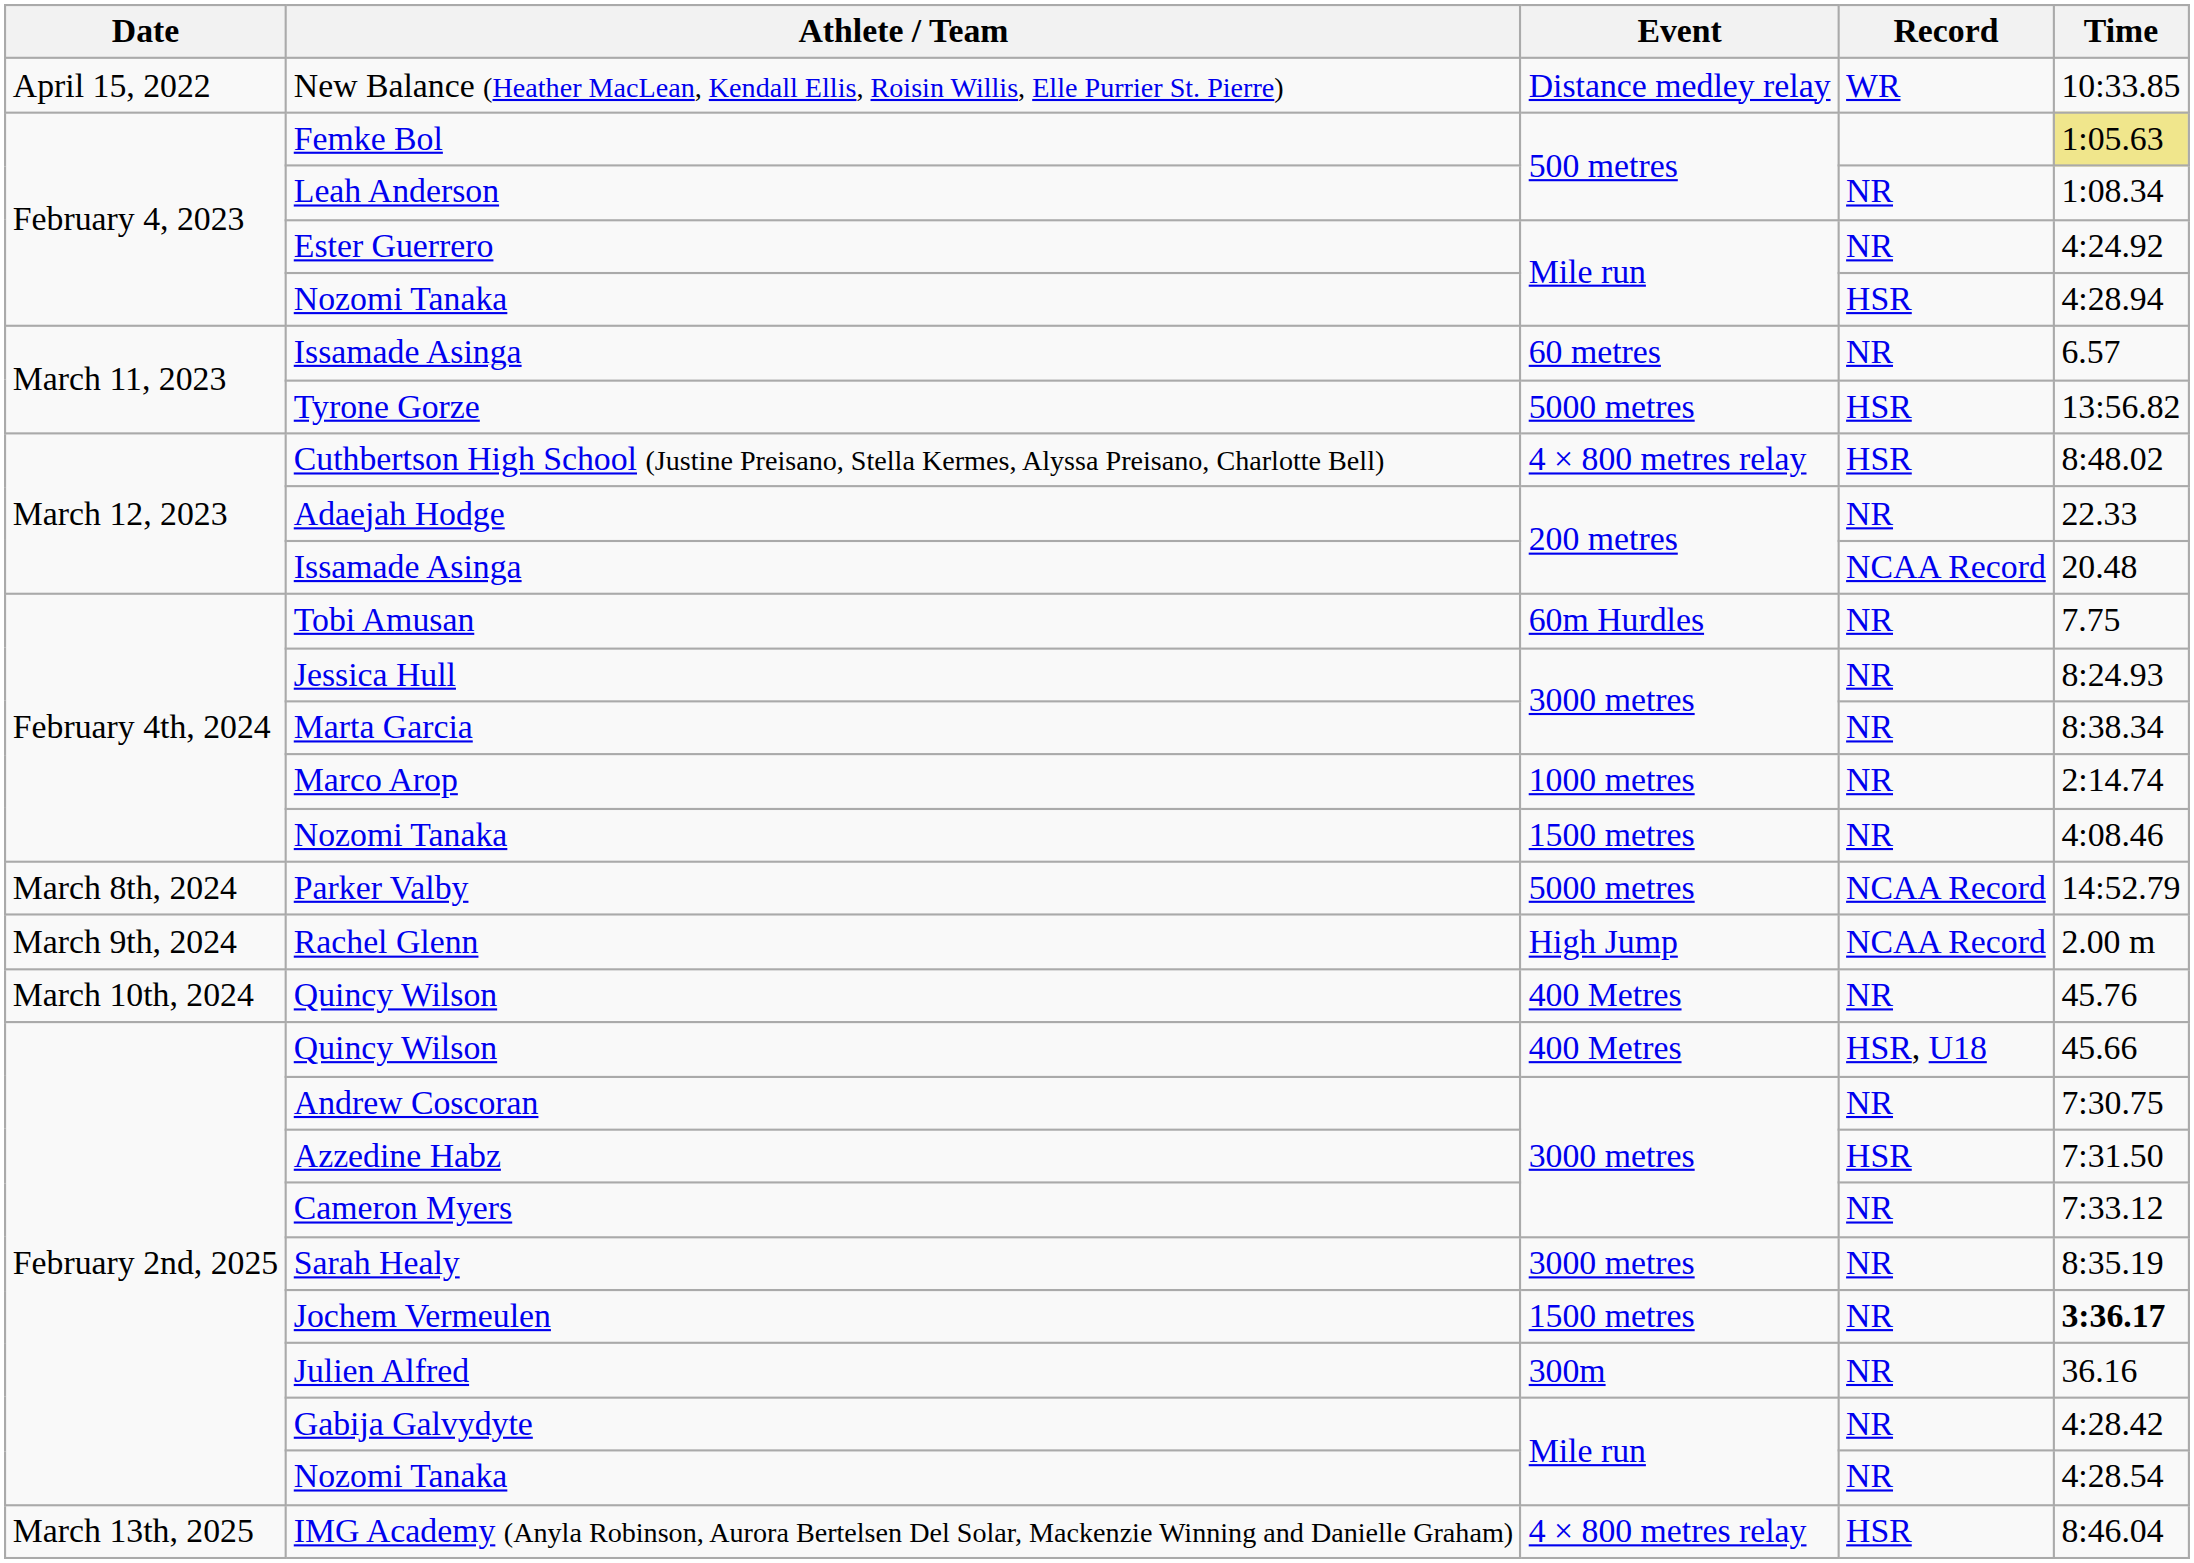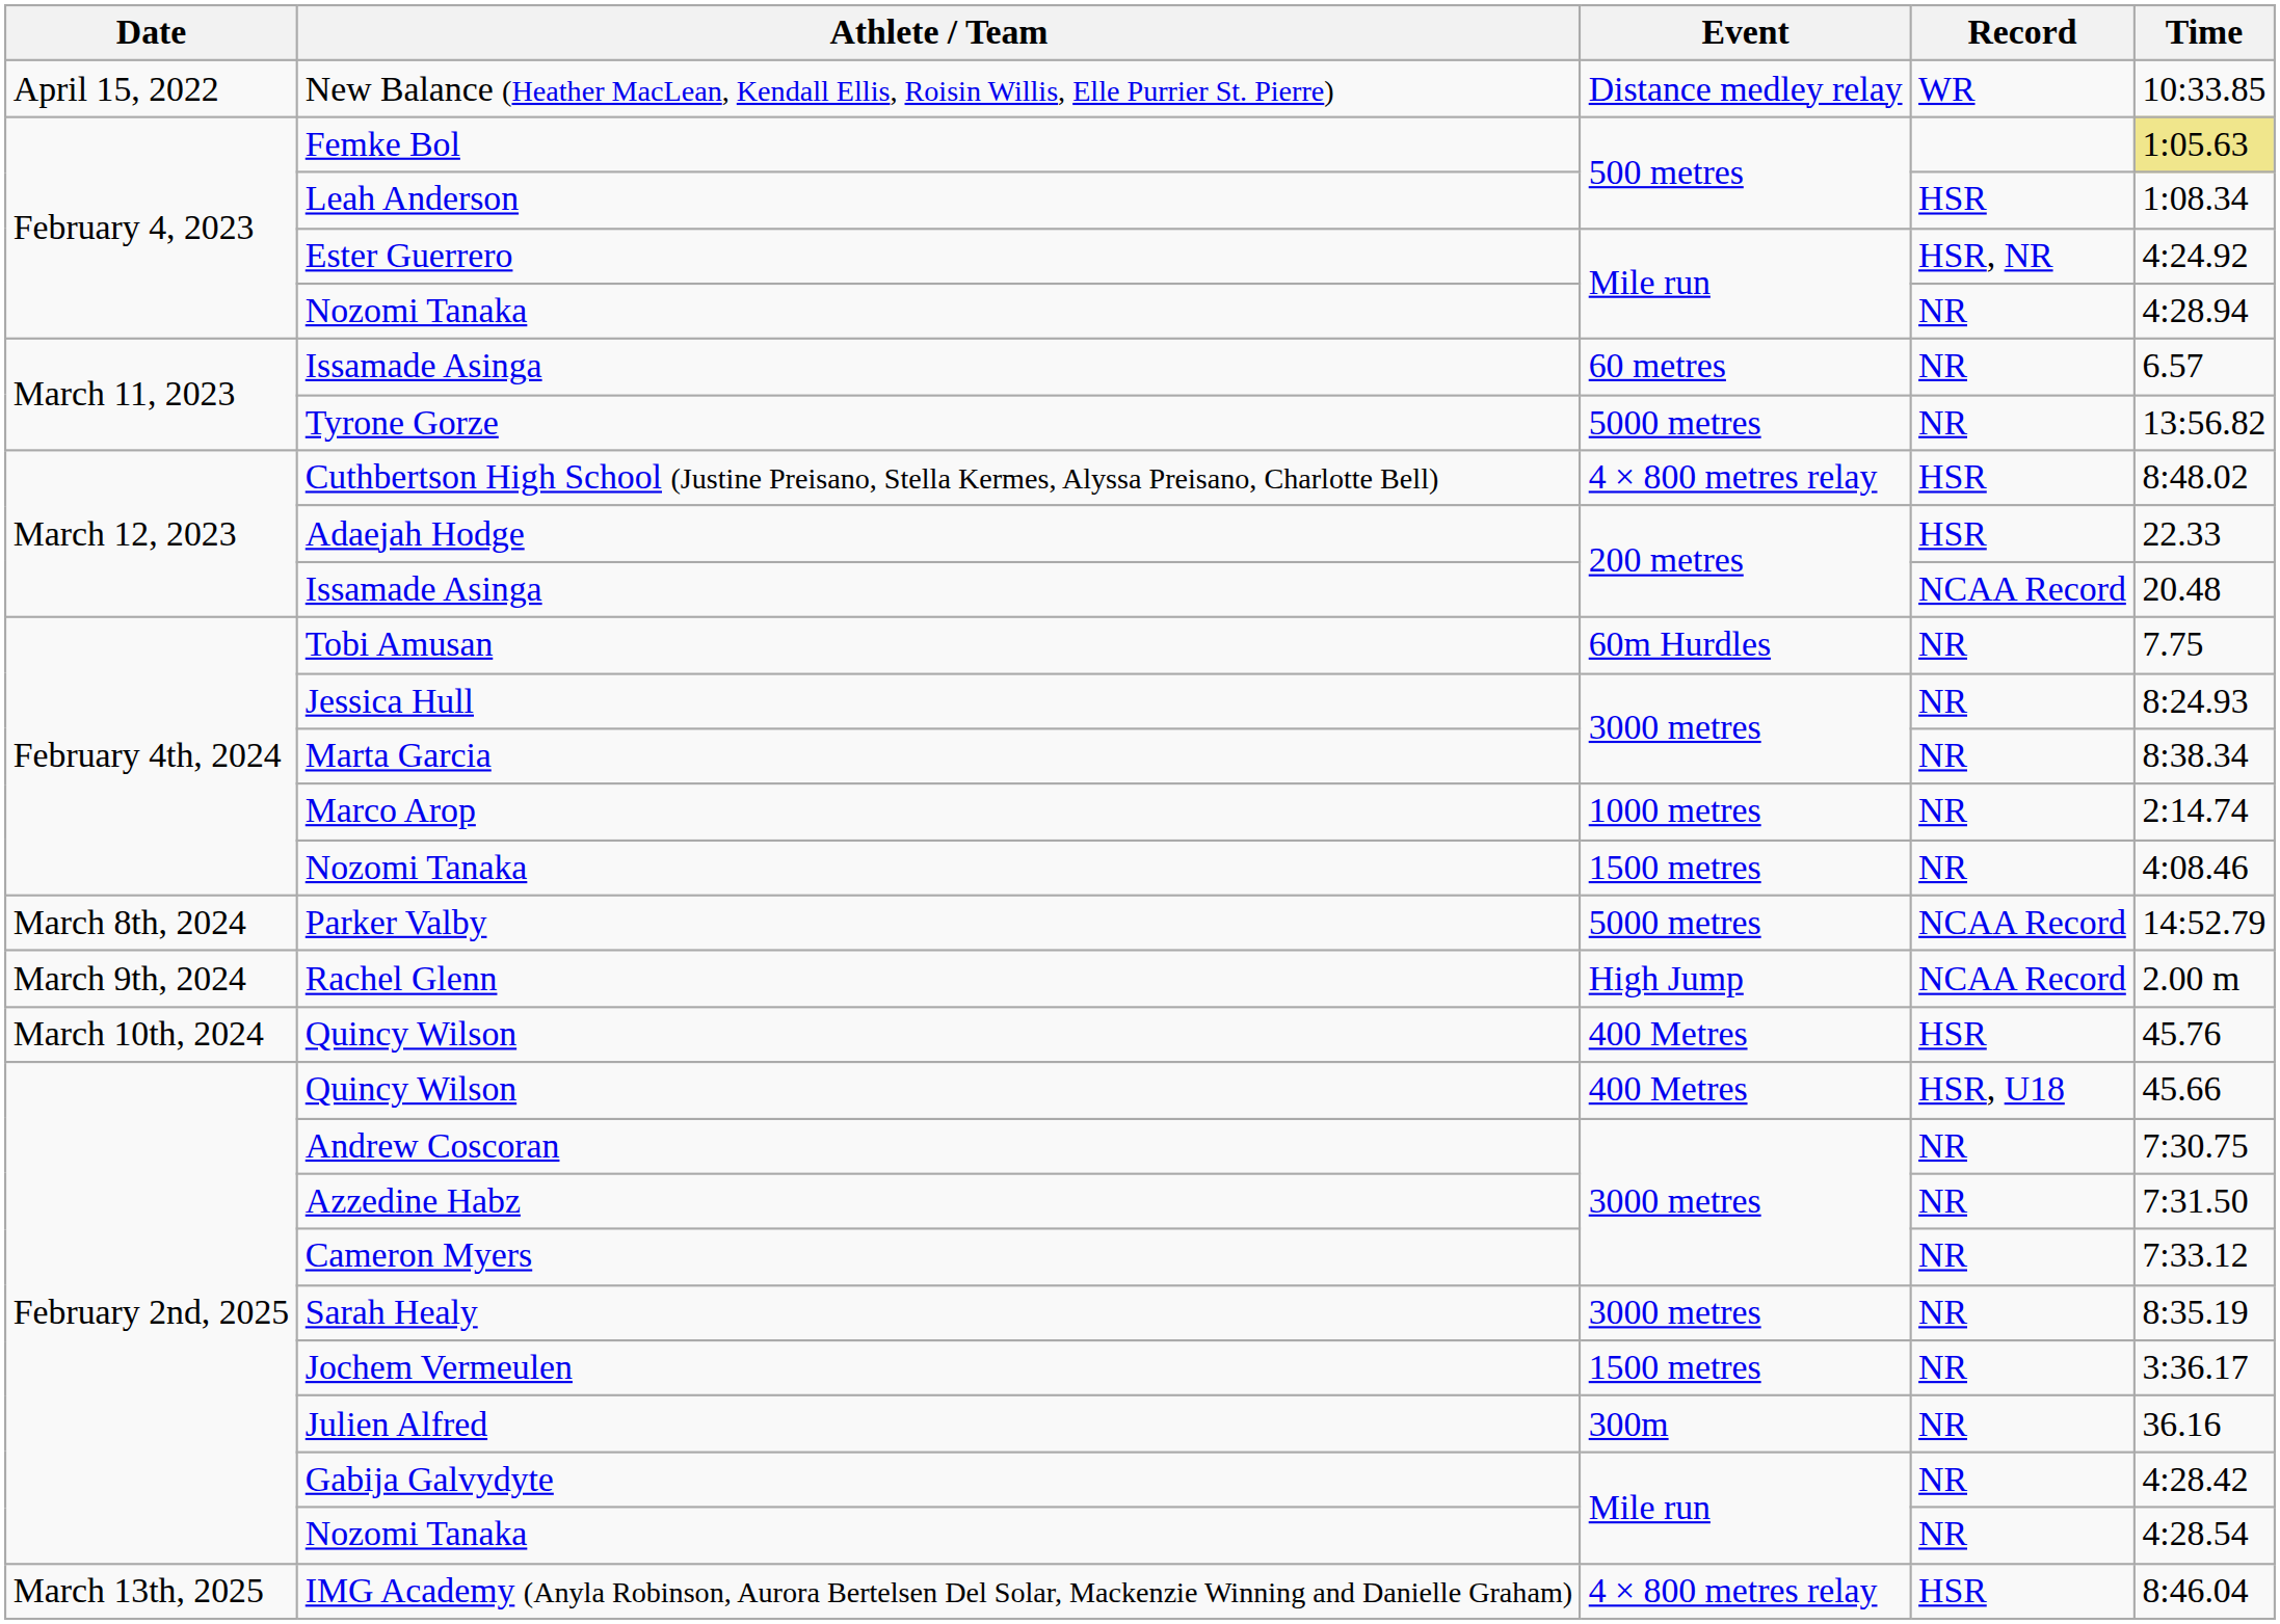Leah Anderson | Record: NR -> HSR
Ester Guerrero | Record: NR -> HSR, NR
February 4, 2023 / Nozomi Tanaka | Record: HSR -> NR
Tyrone Gorze | Record: HSR -> NR
Adaejah Hodge | Record: NR -> HSR
March 10th, 2024 / Quincy Wilson | Record: NR -> HSR
Azzedine Habz | Record: HSR -> NR
Jochem Vermeulen | Time: bold -> normal
